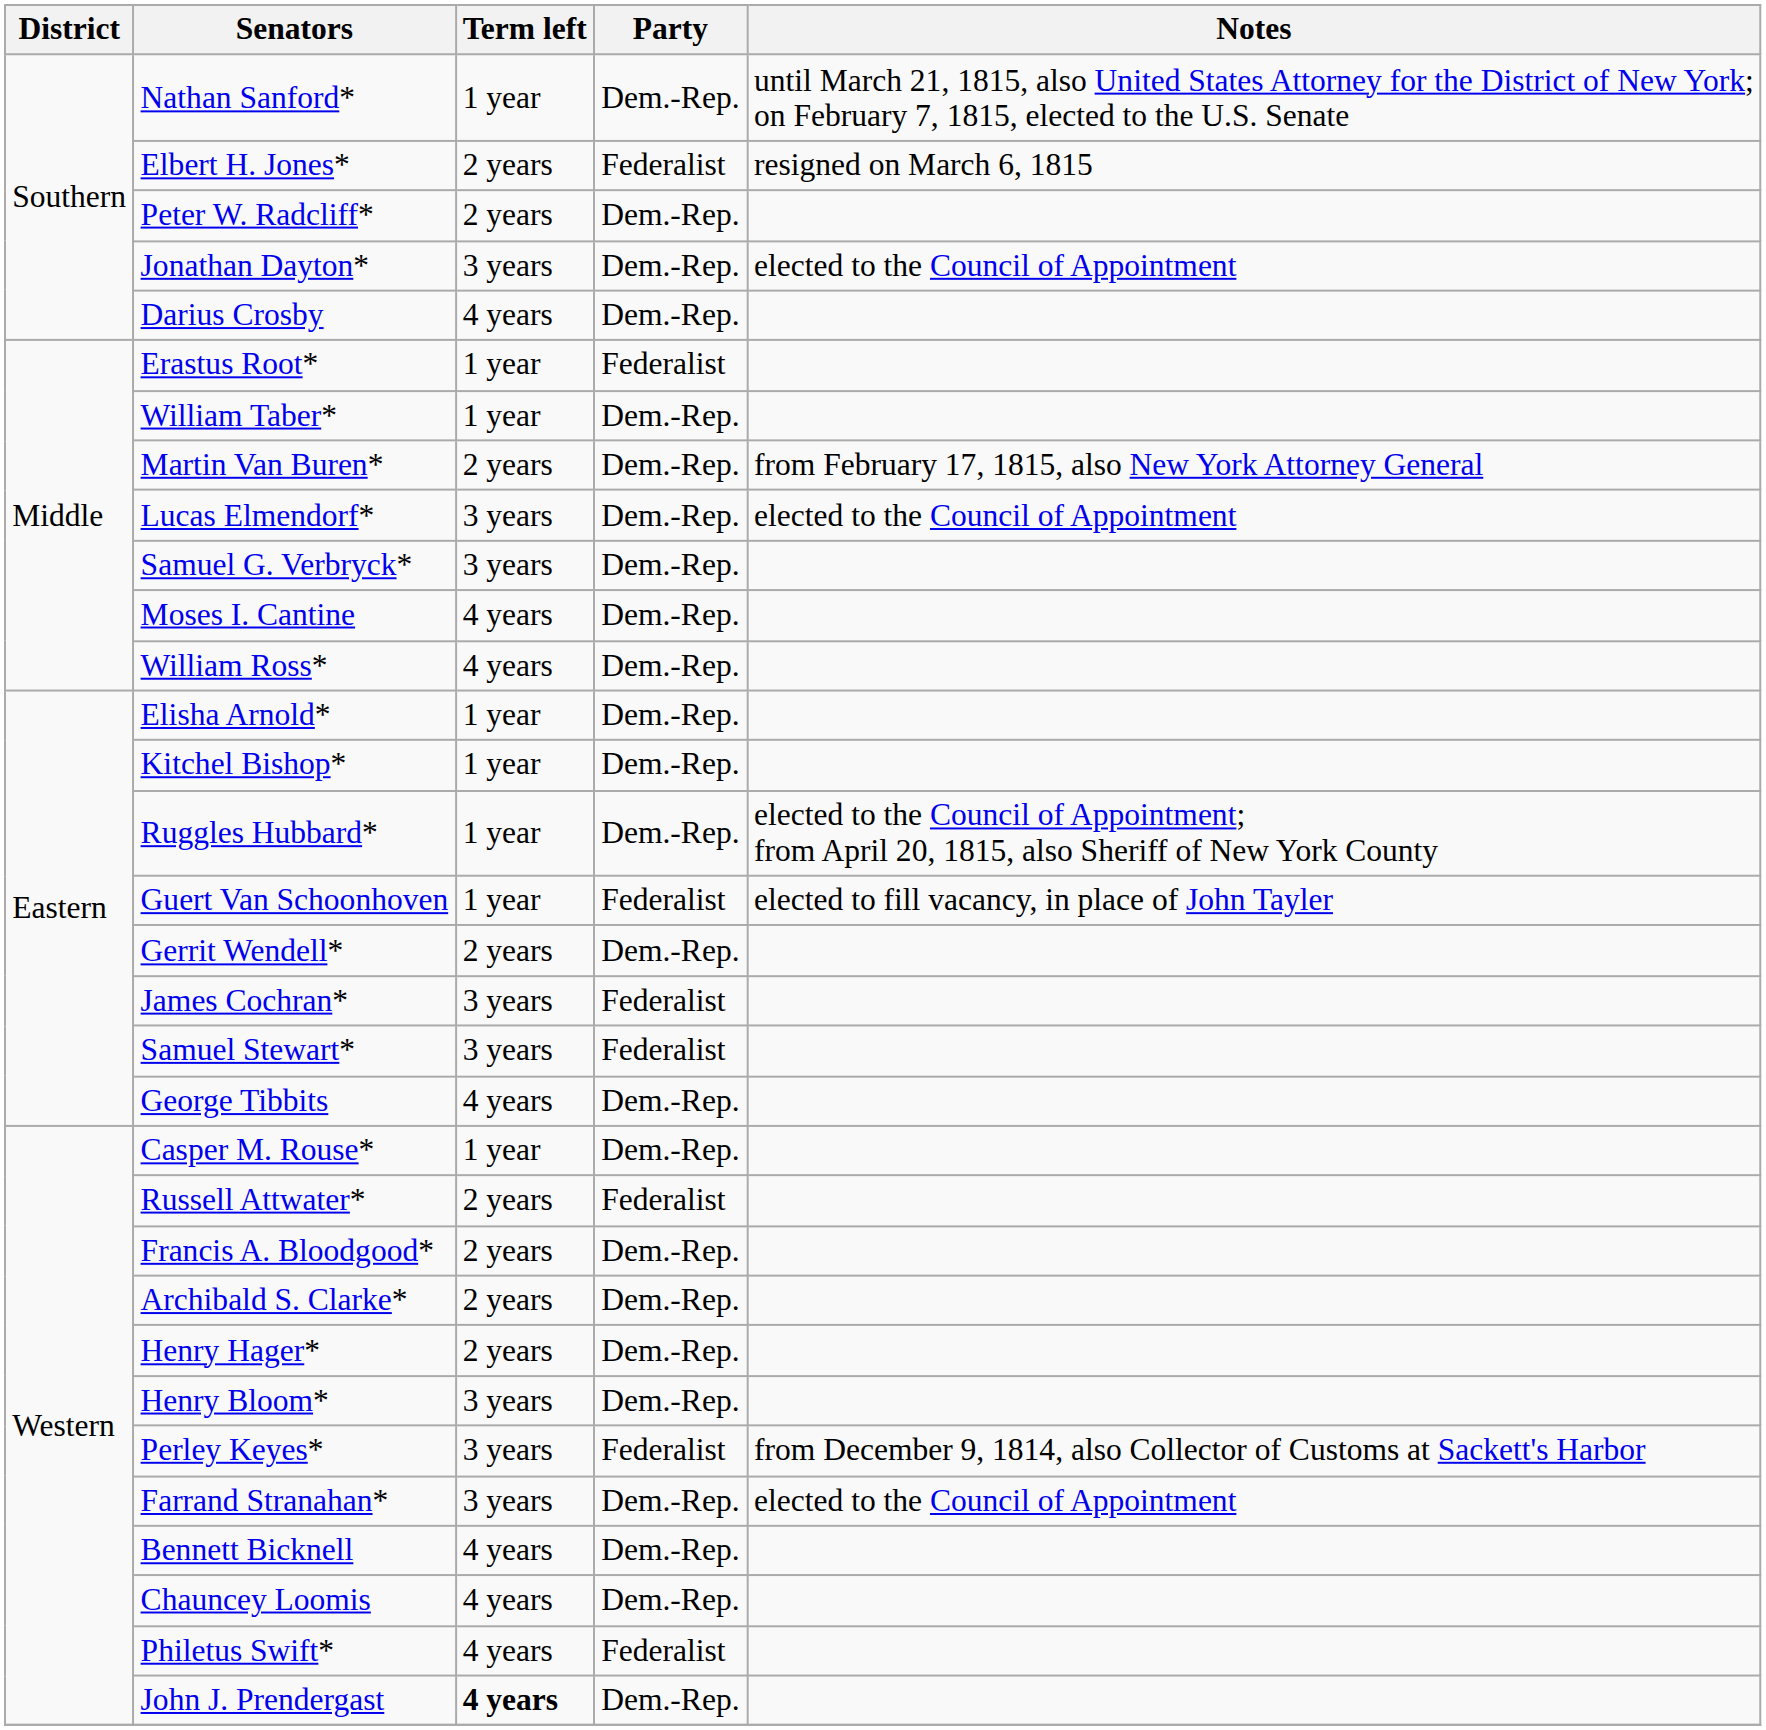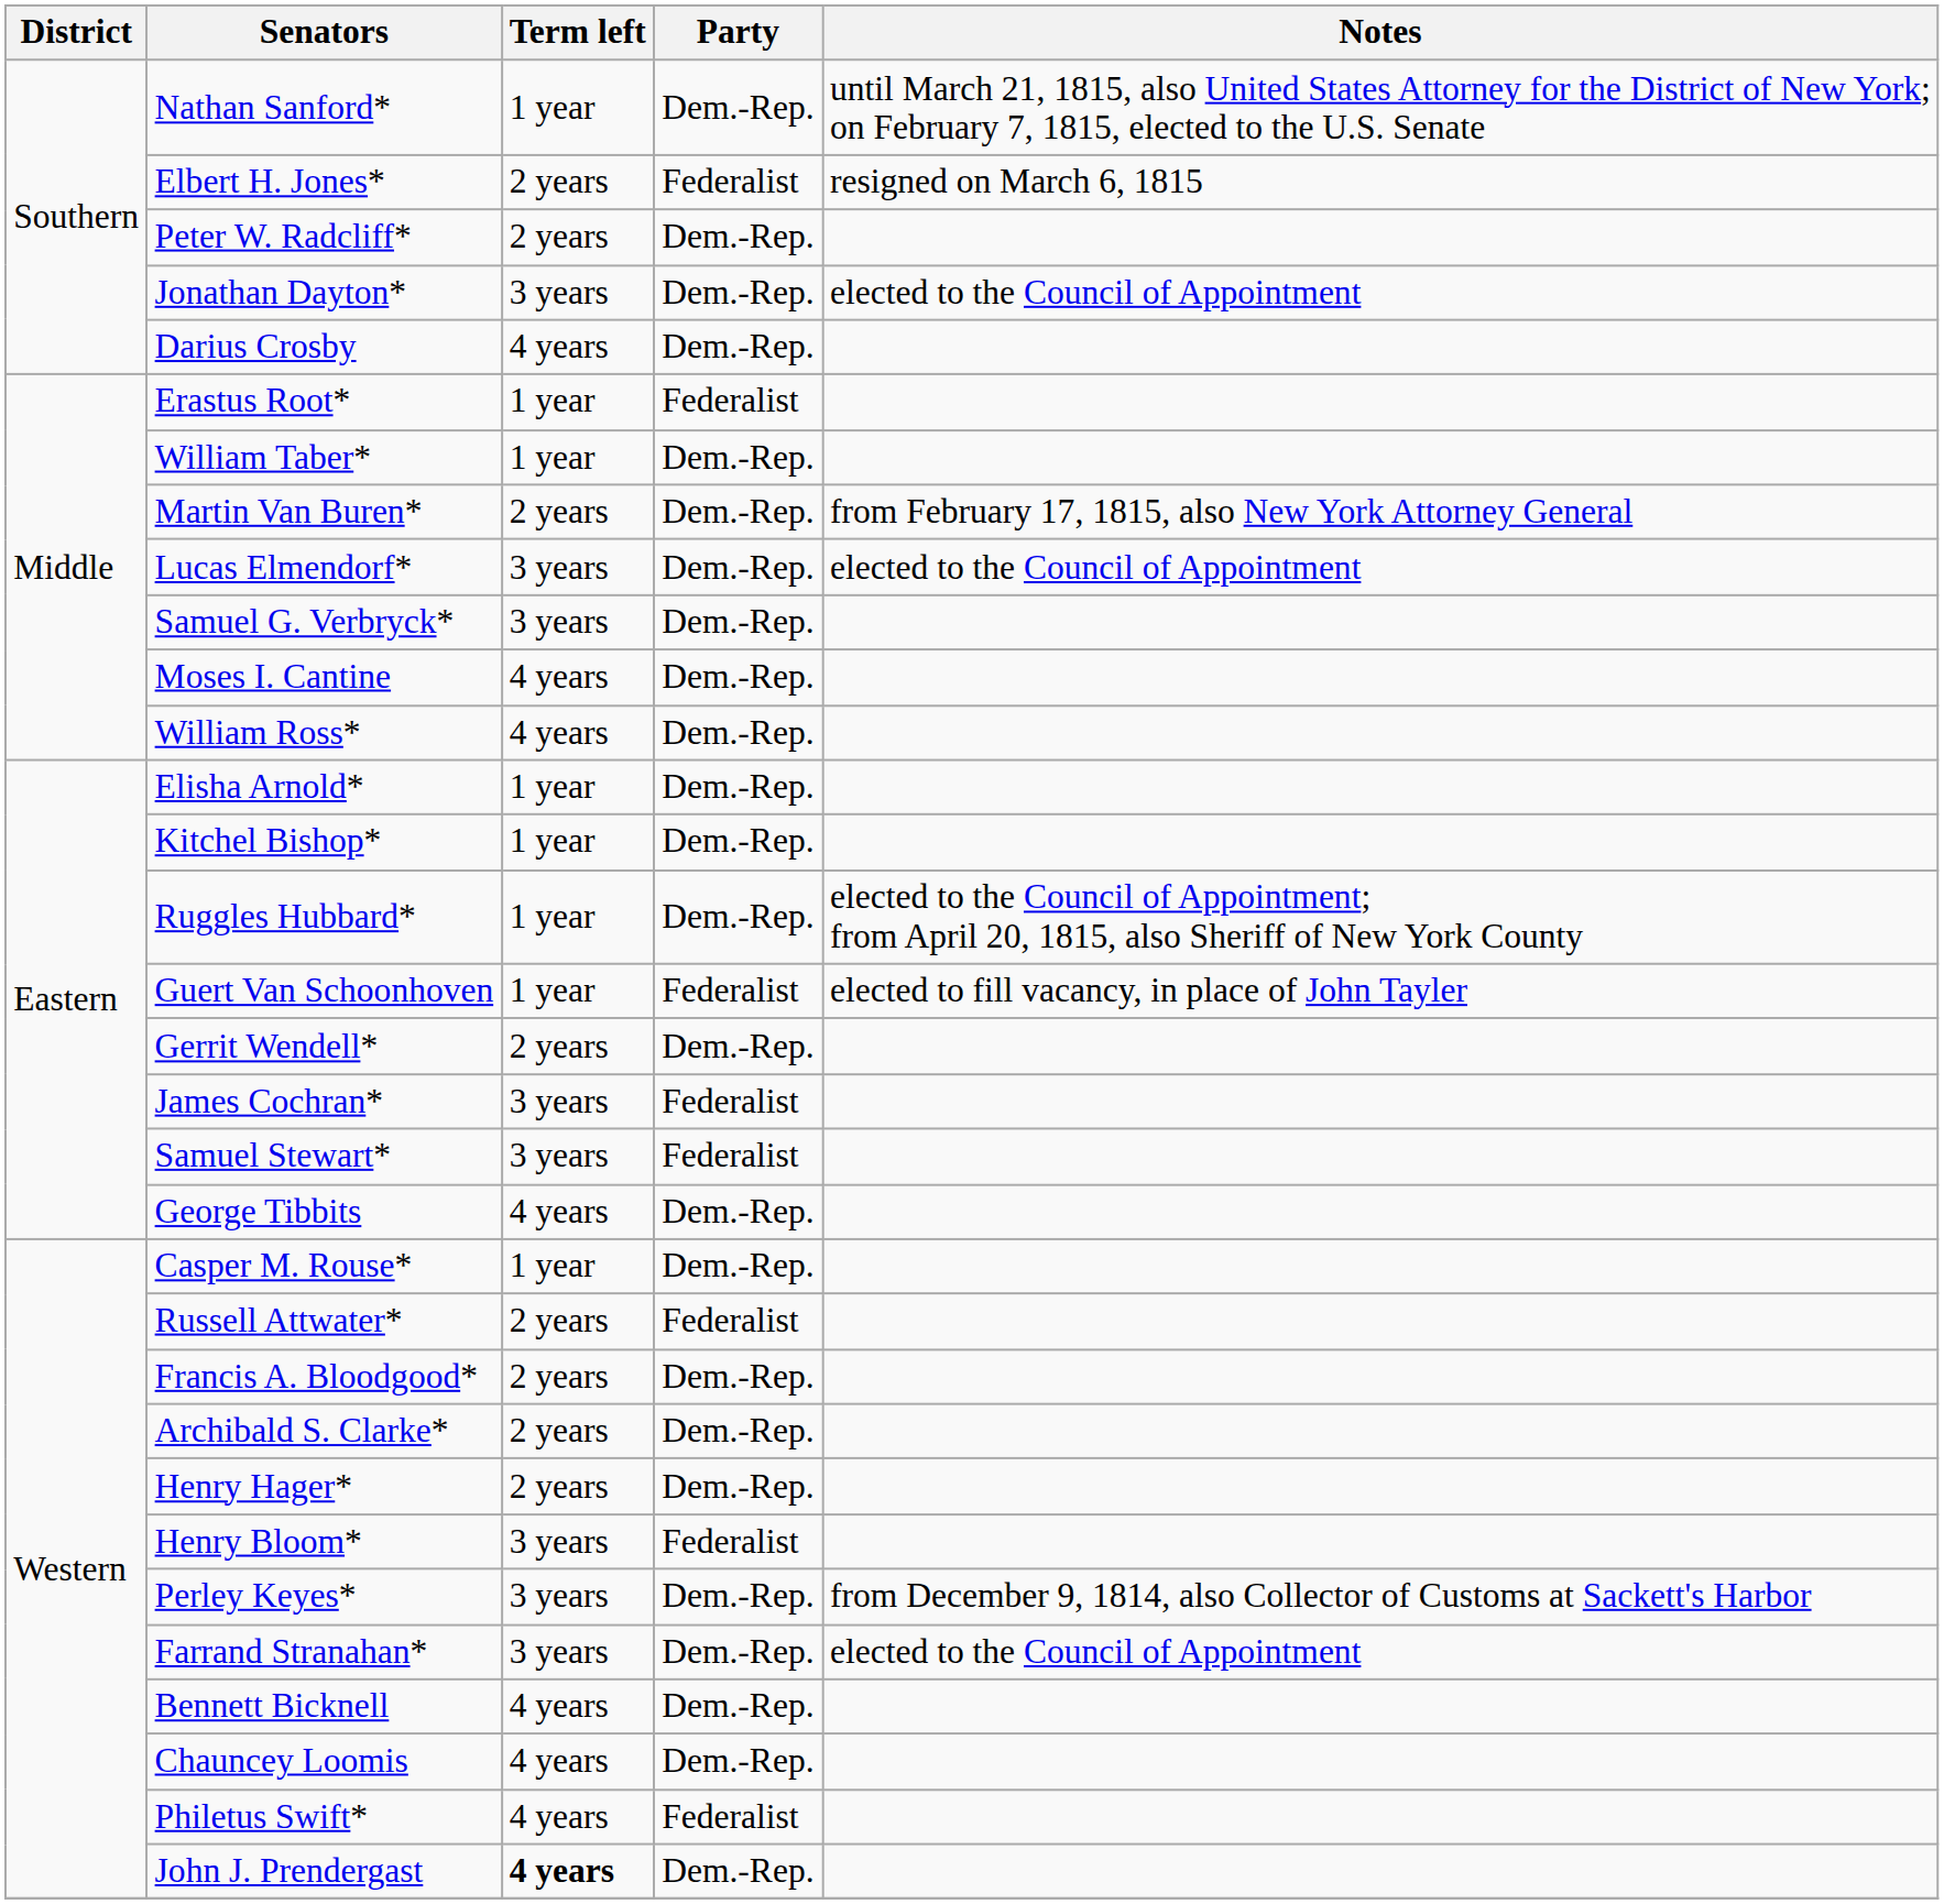Henry Bloom* | Party: Dem.-Rep. -> Federalist
Perley Keyes* | Party: Federalist -> Dem.-Rep.
